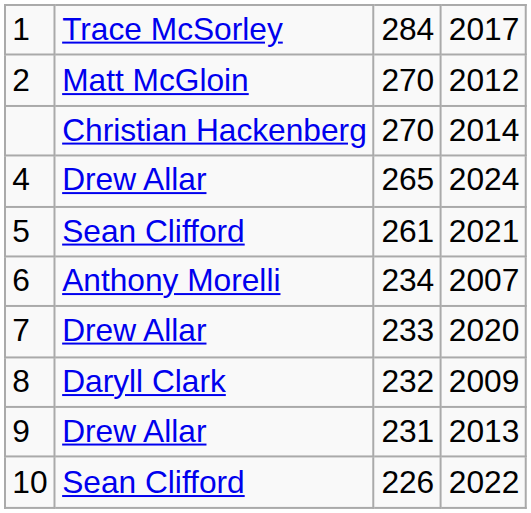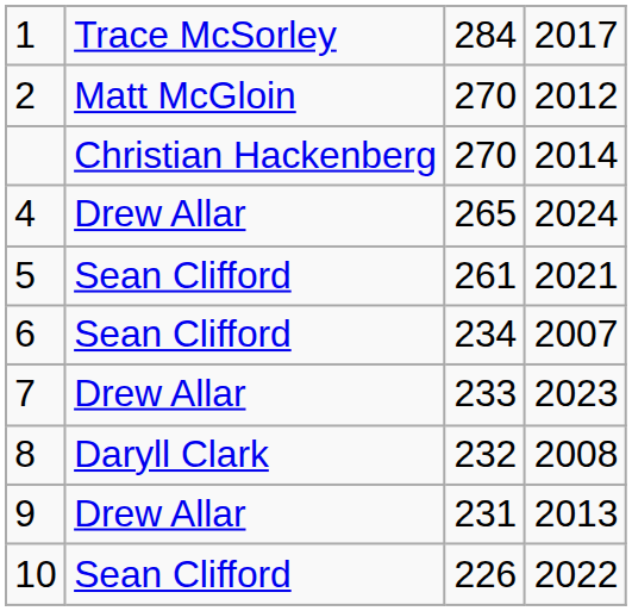6 | column 2: Anthony Morelli -> Sean Clifford
7 | column 4: 2020 -> 2023
8 | column 4: 2009 -> 2008
